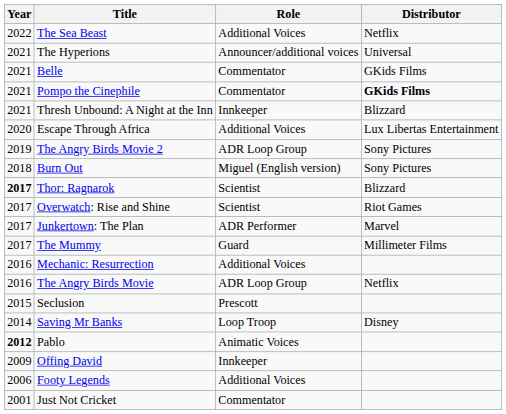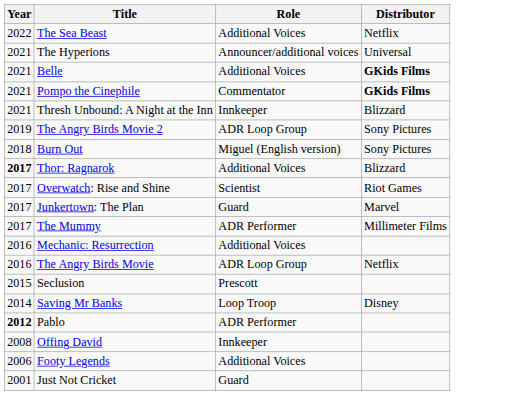Belle | Role: Commentator -> Additional Voices
Belle | Distributor: normal -> bold
- row: 2020 | Escape Through Africa | Additional Voices | Lux Libertas Entertainment
Thor: Ragnarok | Role: Scientist -> Additional Voices
Junkertown: The Plan | Role: ADR Performer -> Guard
The Mummy | Role: Guard -> ADR Performer
Pablo | Role: Animatic Voices -> ADR Performer
Offing David | Year: 2009 -> 2008
Just Not Cricket | Role: Commentator -> Guard
